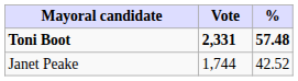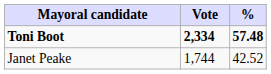Toni Boot | Vote: 2,331 -> 2,334
